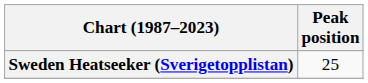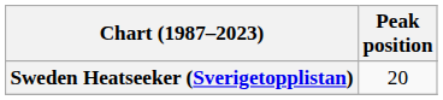Sweden Heatseeker (Sverigetopplistan) | Peak position: 25 -> 20
